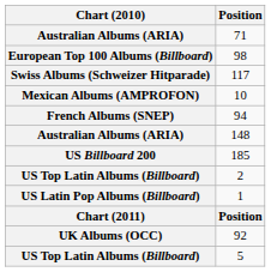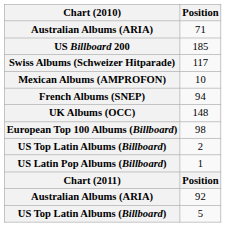rows swapped: 98 <-> 185
148 | Chart (2010): Australian Albums (ARIA) -> UK Albums (OCC)
92 | Chart (2010): UK Albums (OCC) -> Australian Albums (ARIA)
